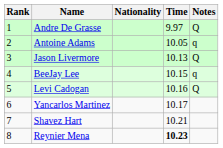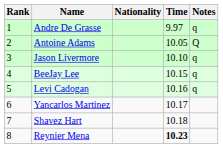Andre De Grasse | Notes: Q -> q
Antoine Adams | Notes: q -> Q
Jason Livermore | Time: 10.13 -> 10.10
Jason Livermore | Notes: Q -> q
Levi Cadogan | Notes: Q -> q
Shavez Hart | Time: 10.21 -> 10.18
